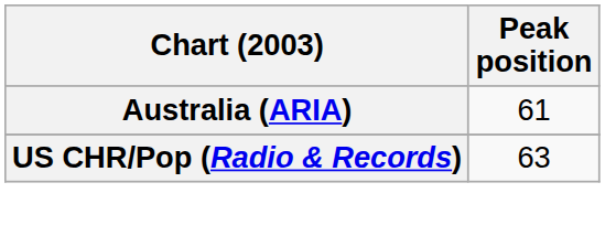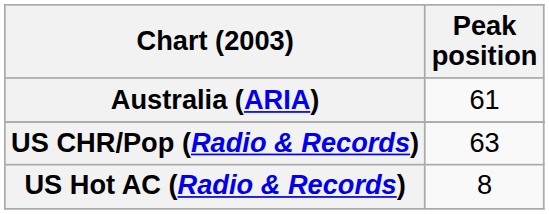+ row: US Hot AC (Radio & Records) | 8
